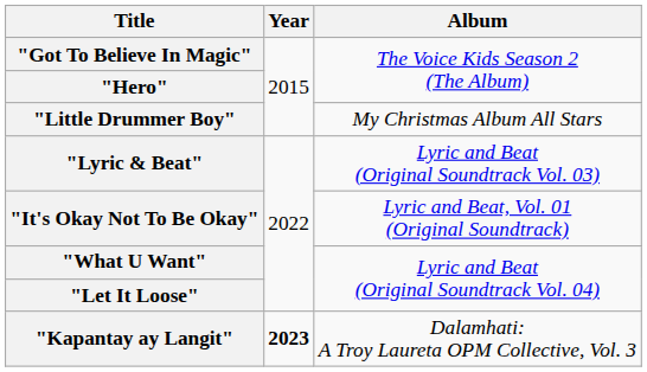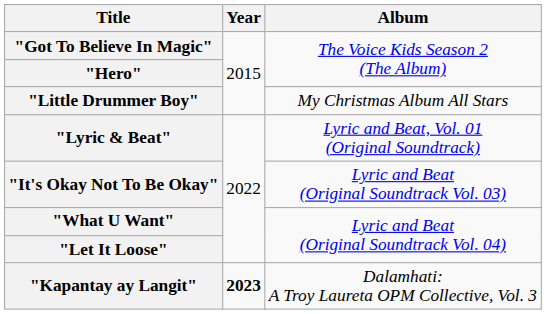"Lyric & Beat" | Album: Lyric and Beat (Original Soundtrack Vol. 03) -> Lyric and Beat, Vol. 01 (Original Soundtrack)
"It's Okay Not To Be Okay" | Album: Lyric and Beat, Vol. 01 (Original Soundtrack) -> Lyric and Beat (Original Soundtrack Vol. 03)
